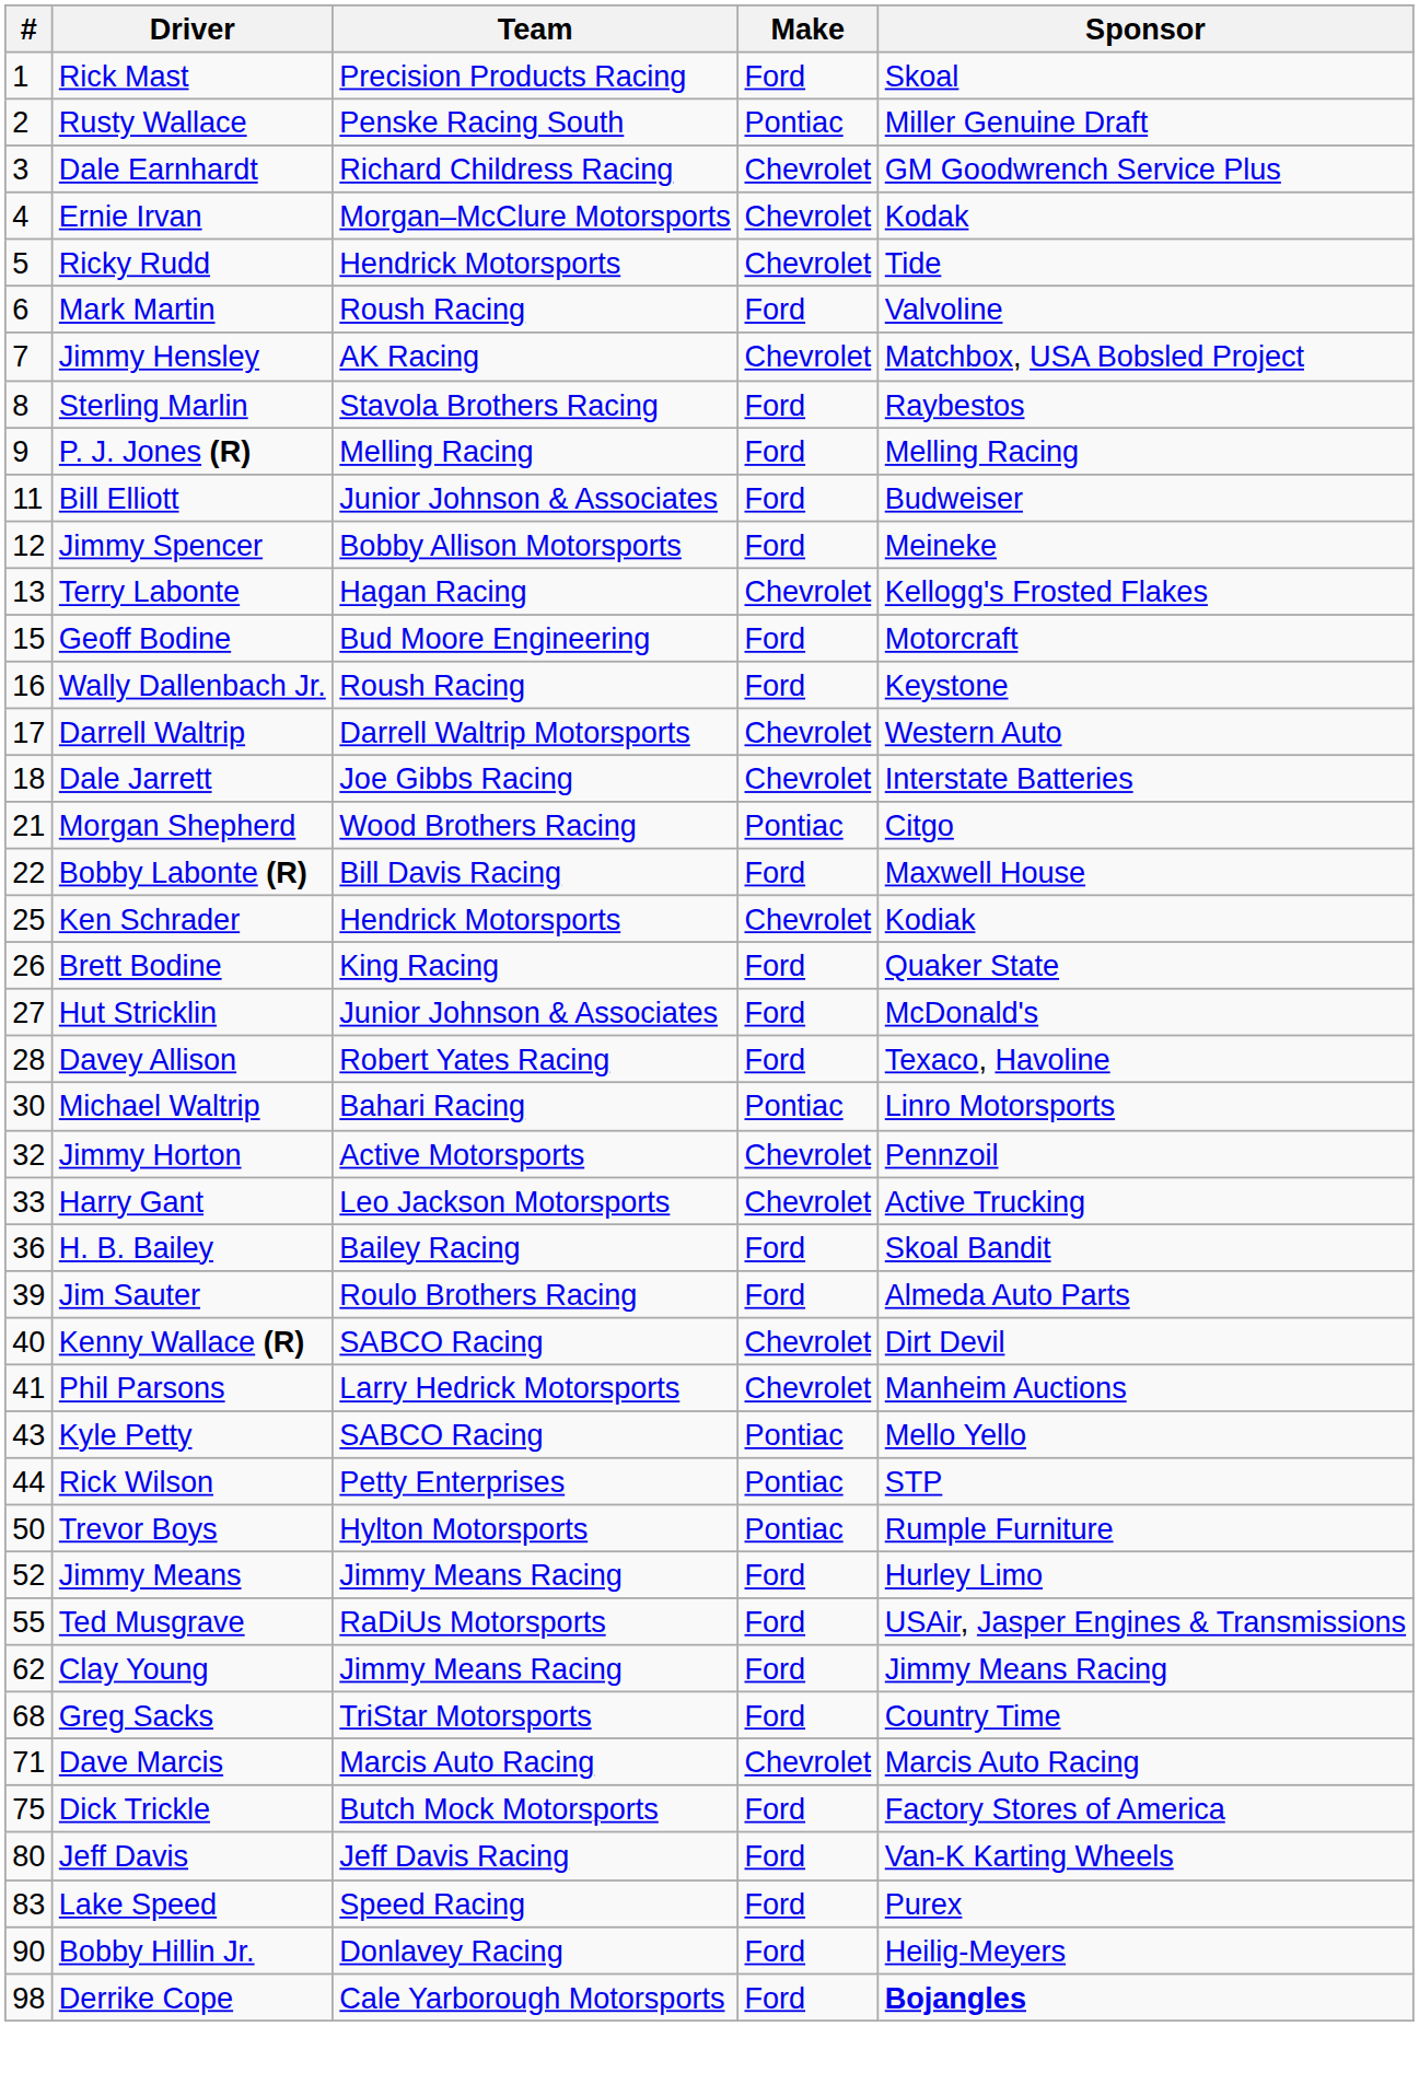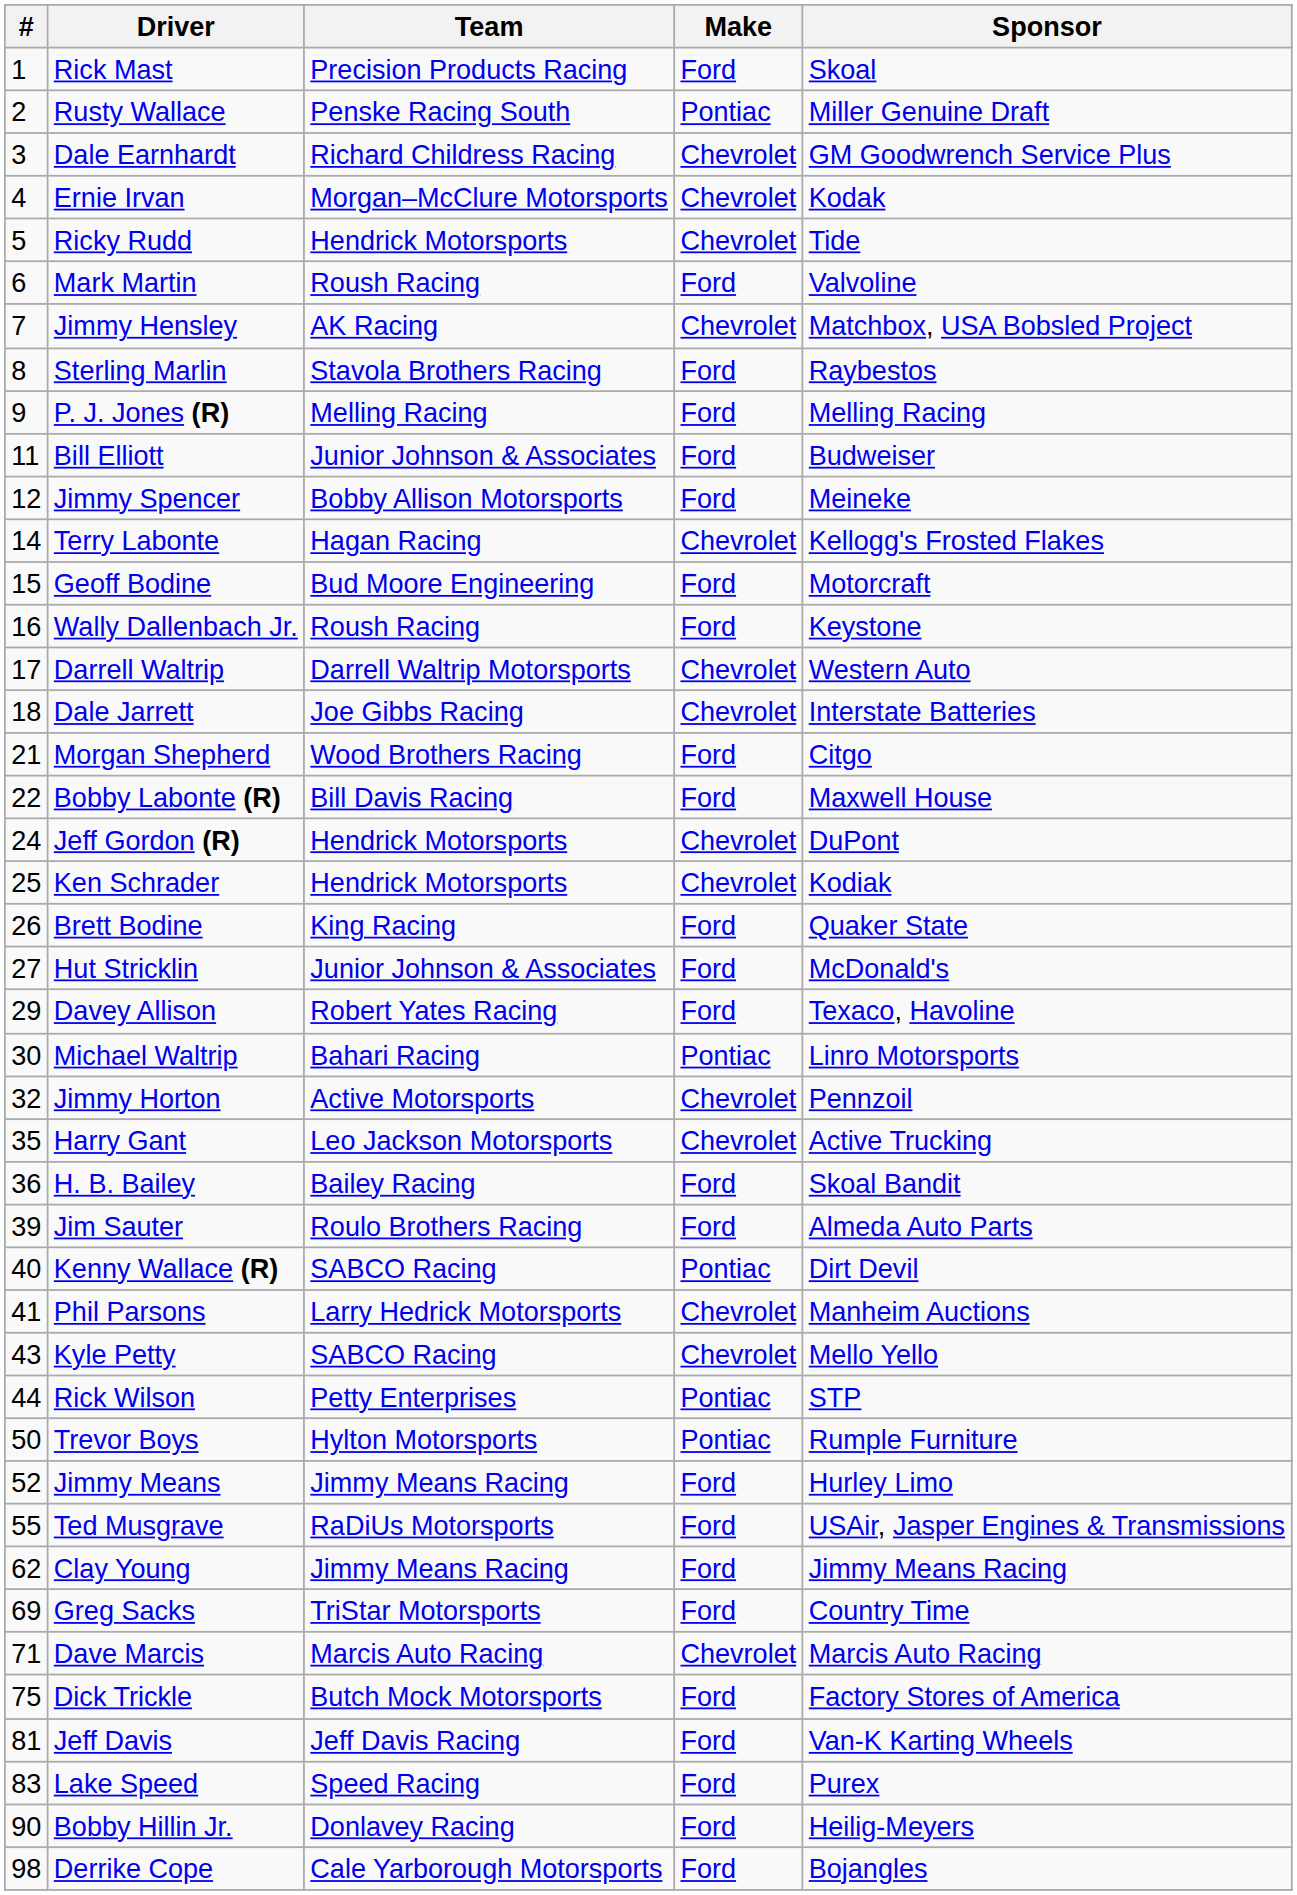Terry Labonte | #: 13 -> 14
Morgan Shepherd | Make: Pontiac -> Ford
+ row: 24 | Jeff Gordon (R) | Hendrick Motorsports | Chevrolet | DuPont
Davey Allison | #: 28 -> 29
Harry Gant | #: 33 -> 35
Kenny Wallace (R) | Make: Chevrolet -> Pontiac
Kyle Petty | Make: Pontiac -> Chevrolet
Greg Sacks | #: 68 -> 69
Jeff Davis | #: 80 -> 81
Derrike Cope | Sponsor: bold -> normal
